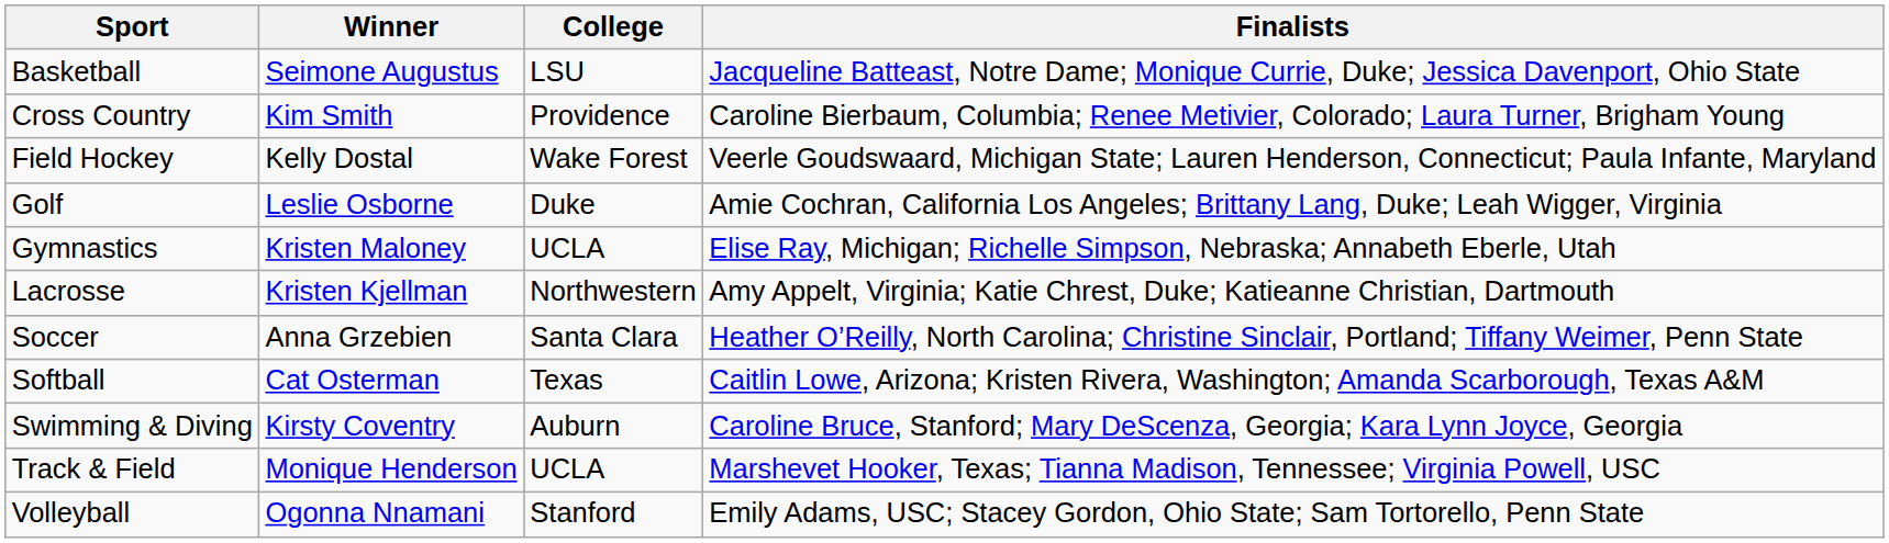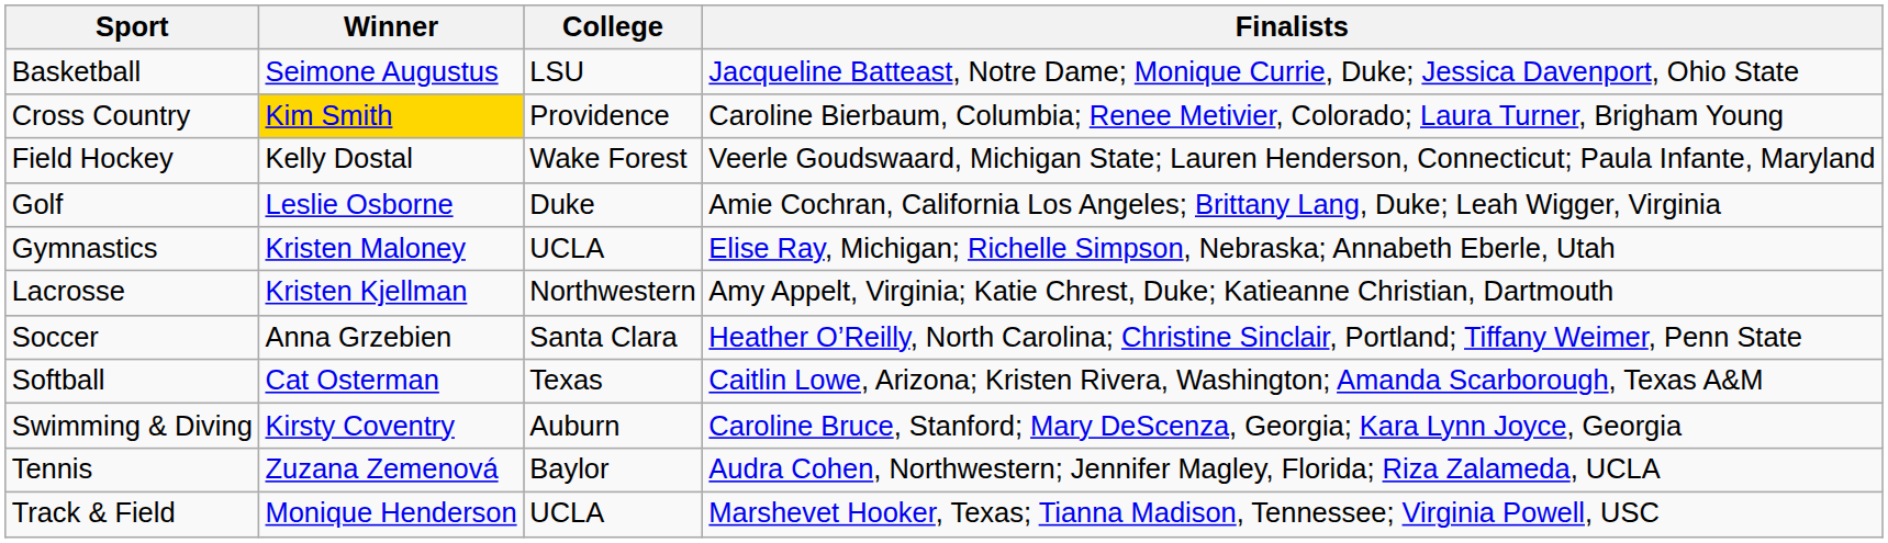Cross Country | Winner: no background -> gold background
+ row: Tennis | Zuzana Zemenová | Baylor | Audra Cohen, Northwestern; Jennifer Magley, Florida; Riza Zalameda, UCLA
- row: Volleyball | Ogonna Nnamani | Stanford | Emily Adams, USC; Stacey Gordon, Ohio State; Sam Tortorello, Penn State
